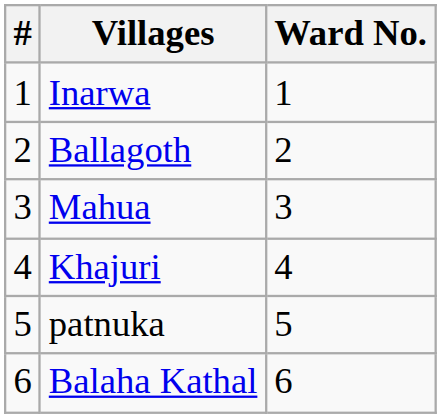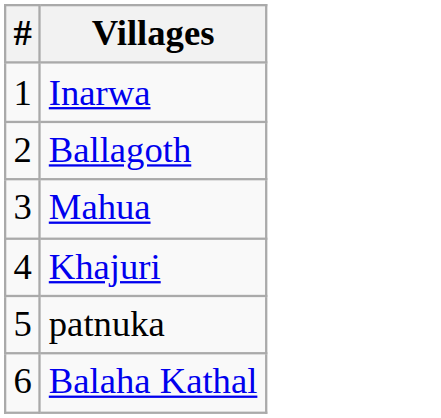- column: Ward No. | 1 | 2 | 3 | 4 | 5 | 6
